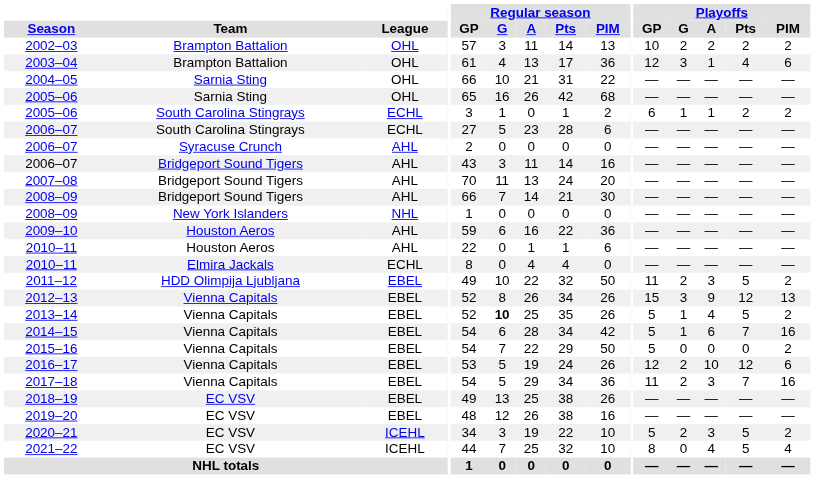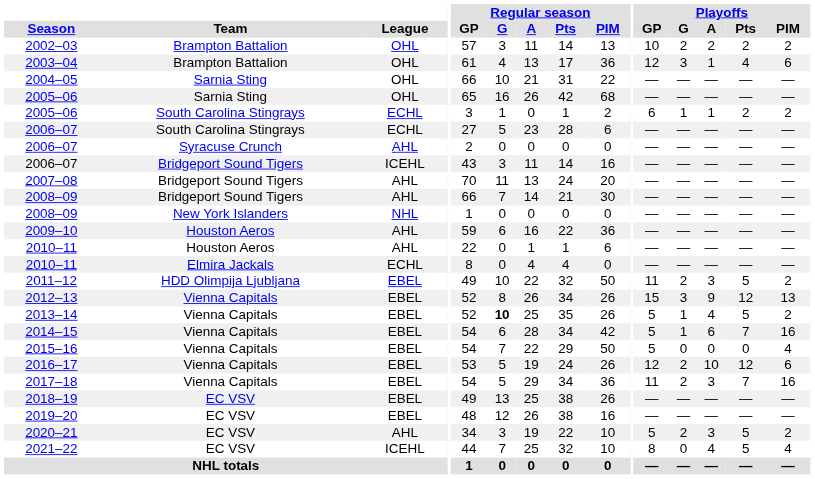2006–07 / Bridgeport Sound Tigers | League: AHL -> ICEHL
2015–16 | Playoffs / PIM: 2 -> 4
2020–21 | League: ICEHL -> AHL
